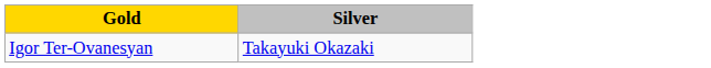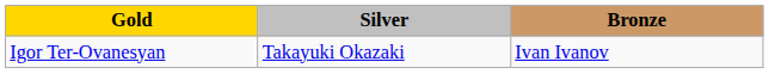+ column: Bronze | Ivan Ivanov
